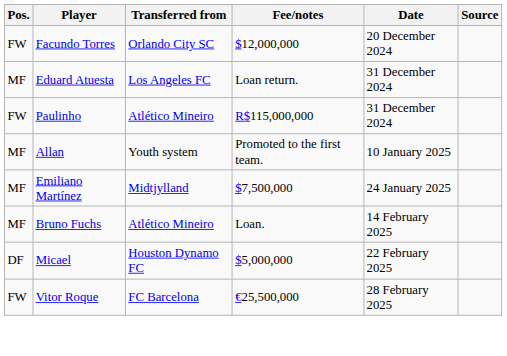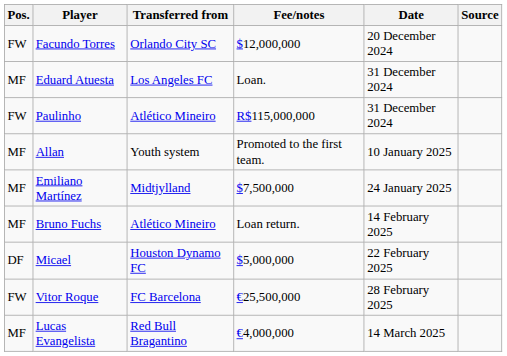Eduard Atuesta | Fee/notes: Loan return. -> Loan.
Bruno Fuchs | Fee/notes: Loan. -> Loan return.
+ row: MF | Lucas Evangelista | Red Bull Bragantino | €4,000,000 | 14 March 2025
